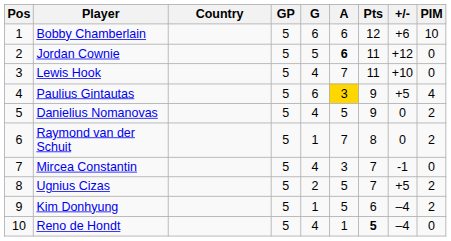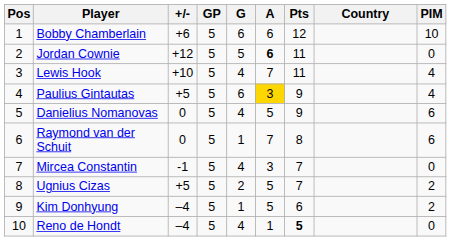columns swapped: Country <-> +/-
Lewis Hook | PIM: 0 -> 4
Danielius Nomanovas | PIM: 2 -> 6
Raymond van der Schuit | PIM: 2 -> 6
